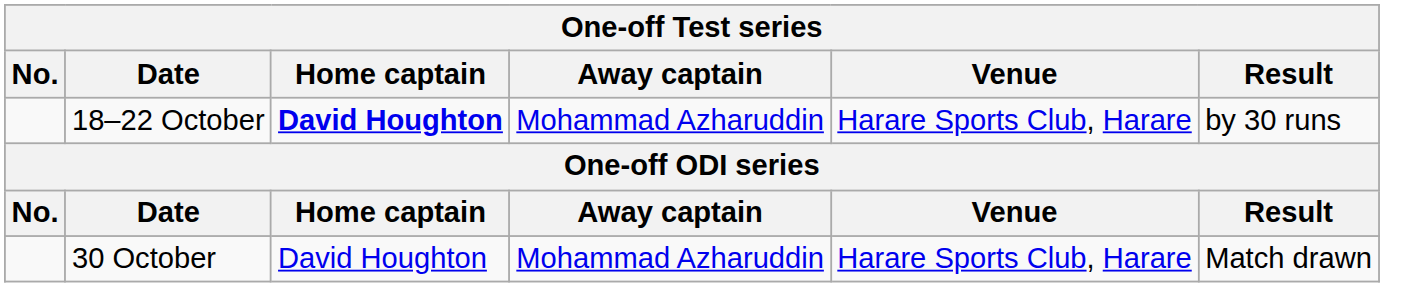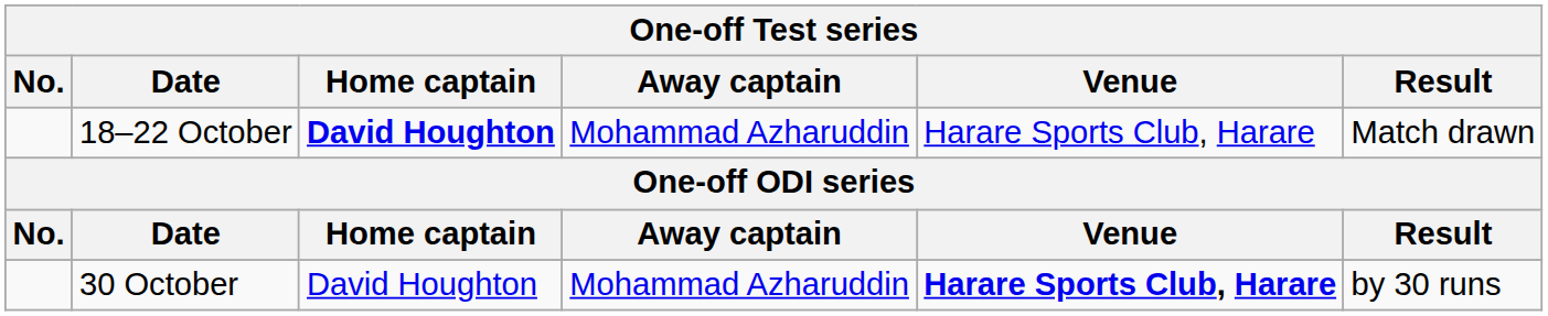18–22 October | Result: by 30 runs -> Match drawn
30 October | Venue: normal -> bold
30 October | Result: Match drawn -> by 30 runs
